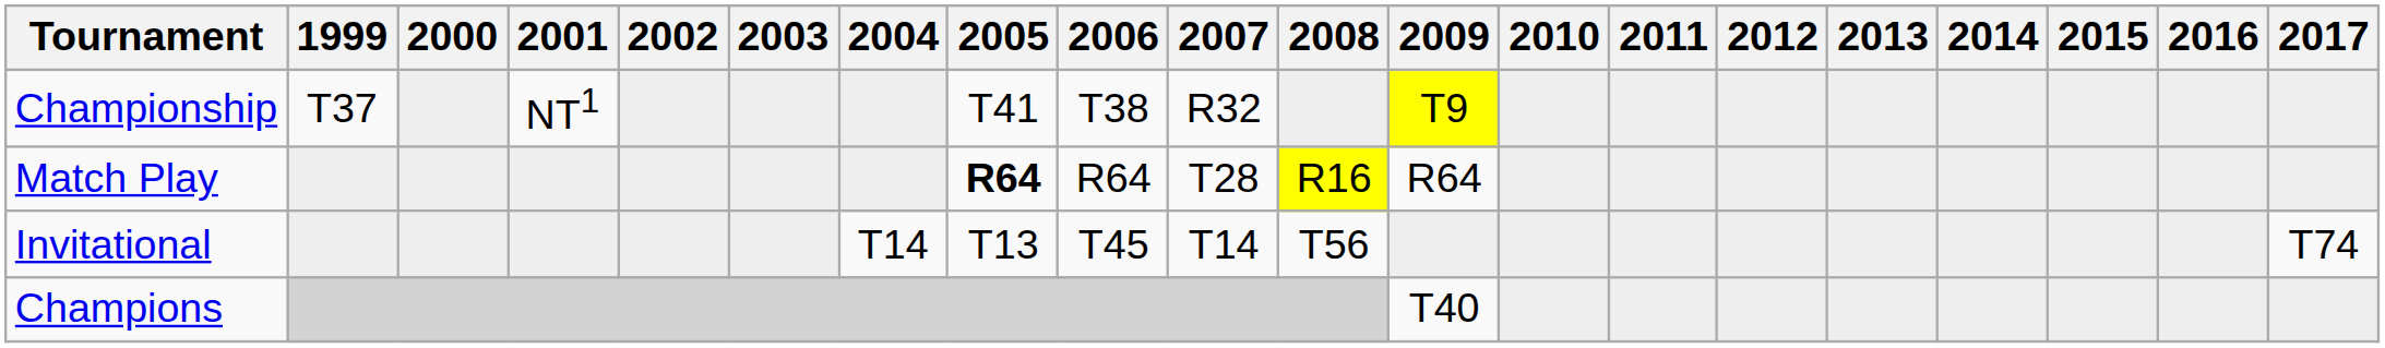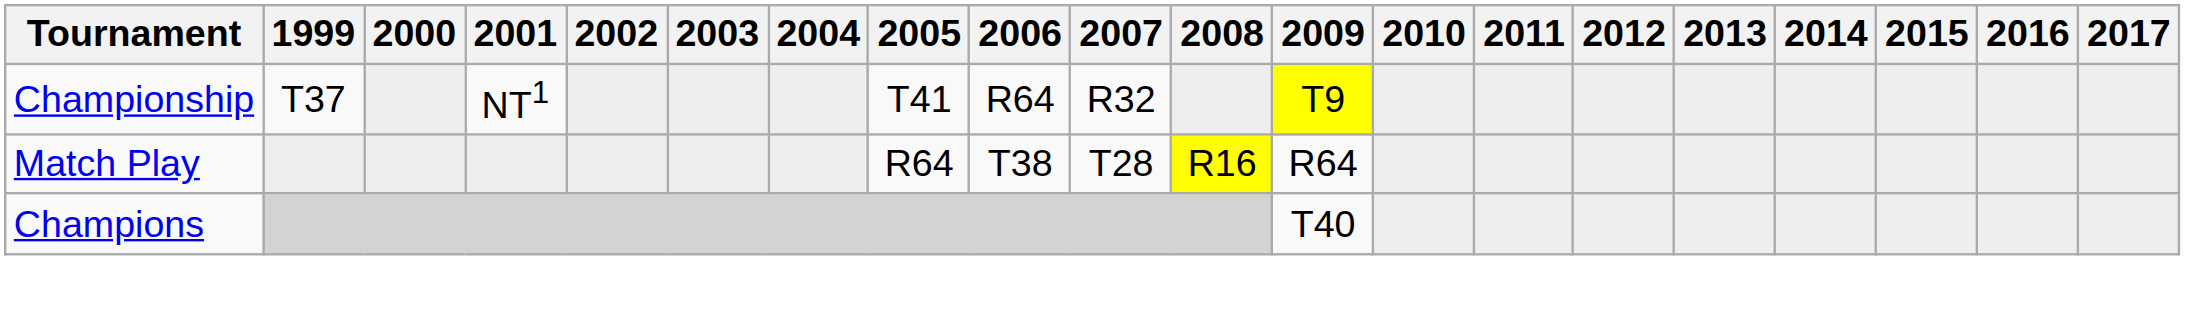Championship | 2006: T38 -> R64
Match Play | 2005: bold -> normal
Match Play | 2006: R64 -> T38
- row: Invitational | T14 | T13 | T45 | T14 | T56 | T74
